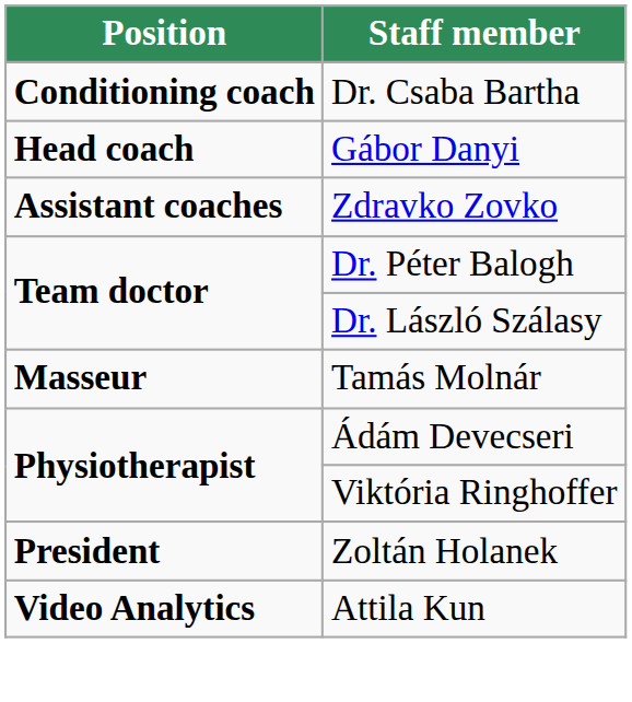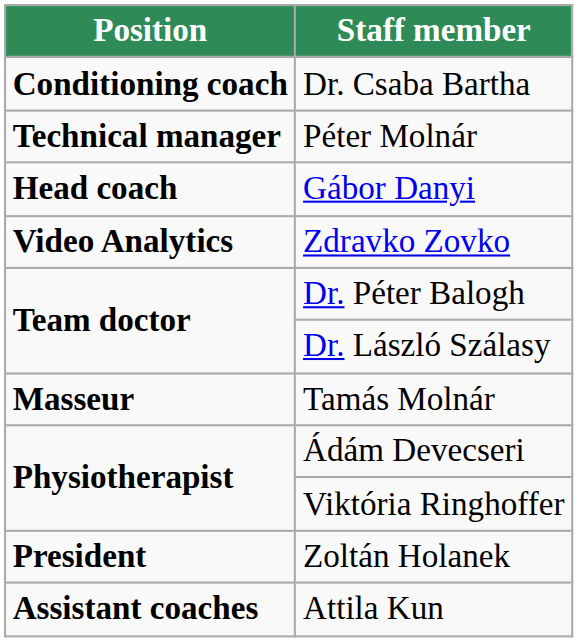+ row: Technical manager | Péter Molnár
Zdravko Zovko | Position: Assistant coaches -> Video Analytics
Attila Kun | Position: Video Analytics -> Assistant coaches
